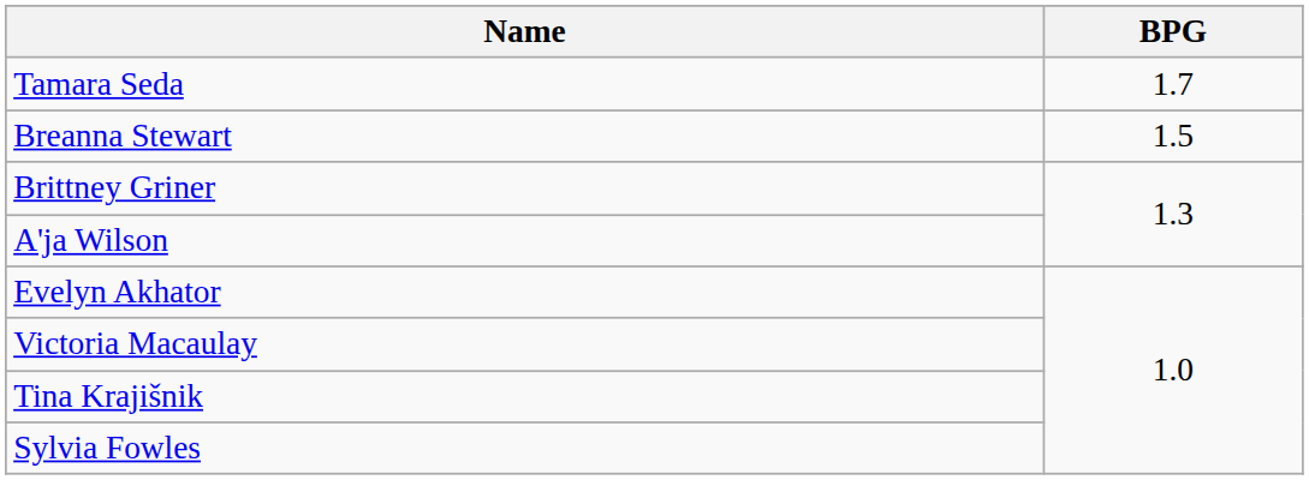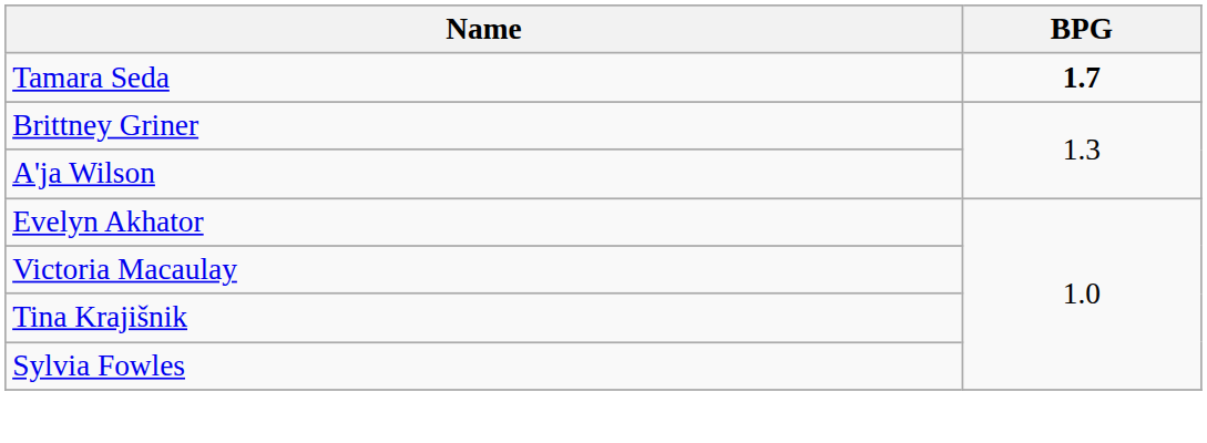Tamara Seda | BPG: normal -> bold
- row: Breanna Stewart | 1.5
